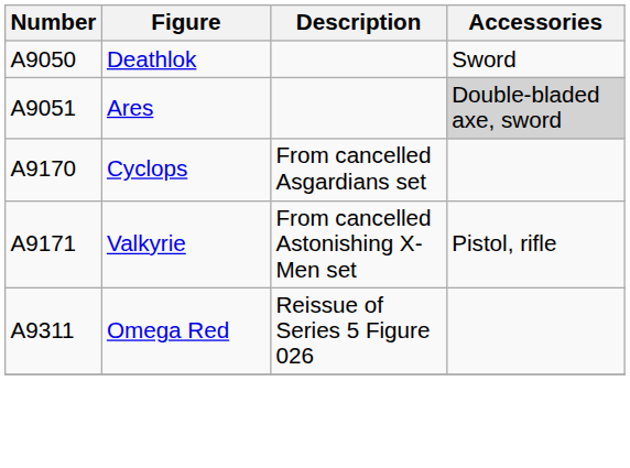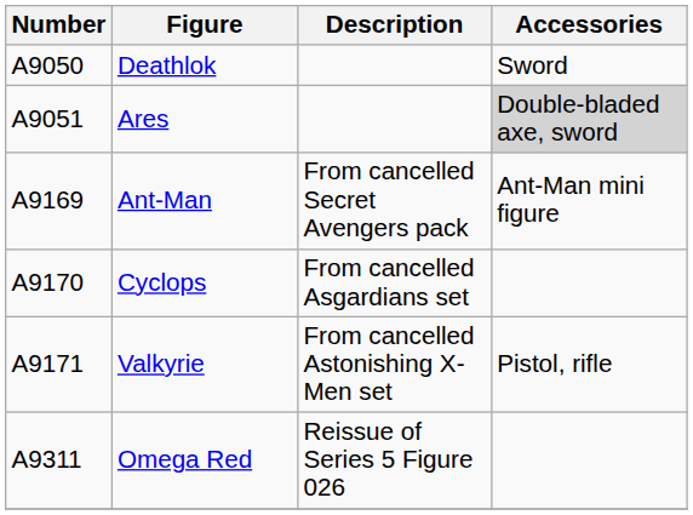+ row: A9169 | Ant-Man | From cancelled Secret Avengers pack | Ant-Man mini figure
